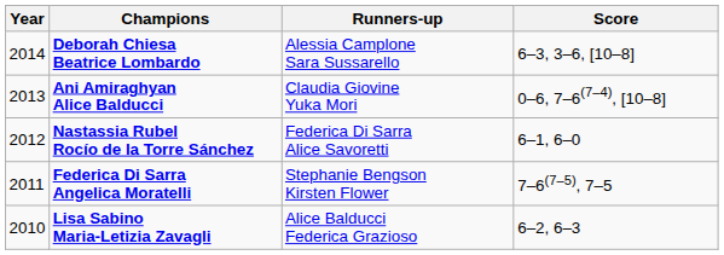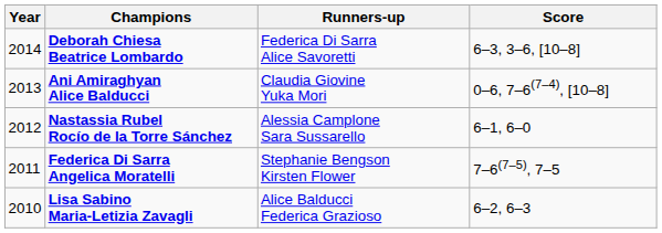Deborah Chiesa Beatrice Lombardo | Runners-up: Alessia Camplone Sara Sussarello -> Federica Di Sarra Alice Savoretti
Nastassia Rubel Rocío de la Torre Sánchez | Runners-up: Federica Di Sarra Alice Savoretti -> Alessia Camplone Sara Sussarello
